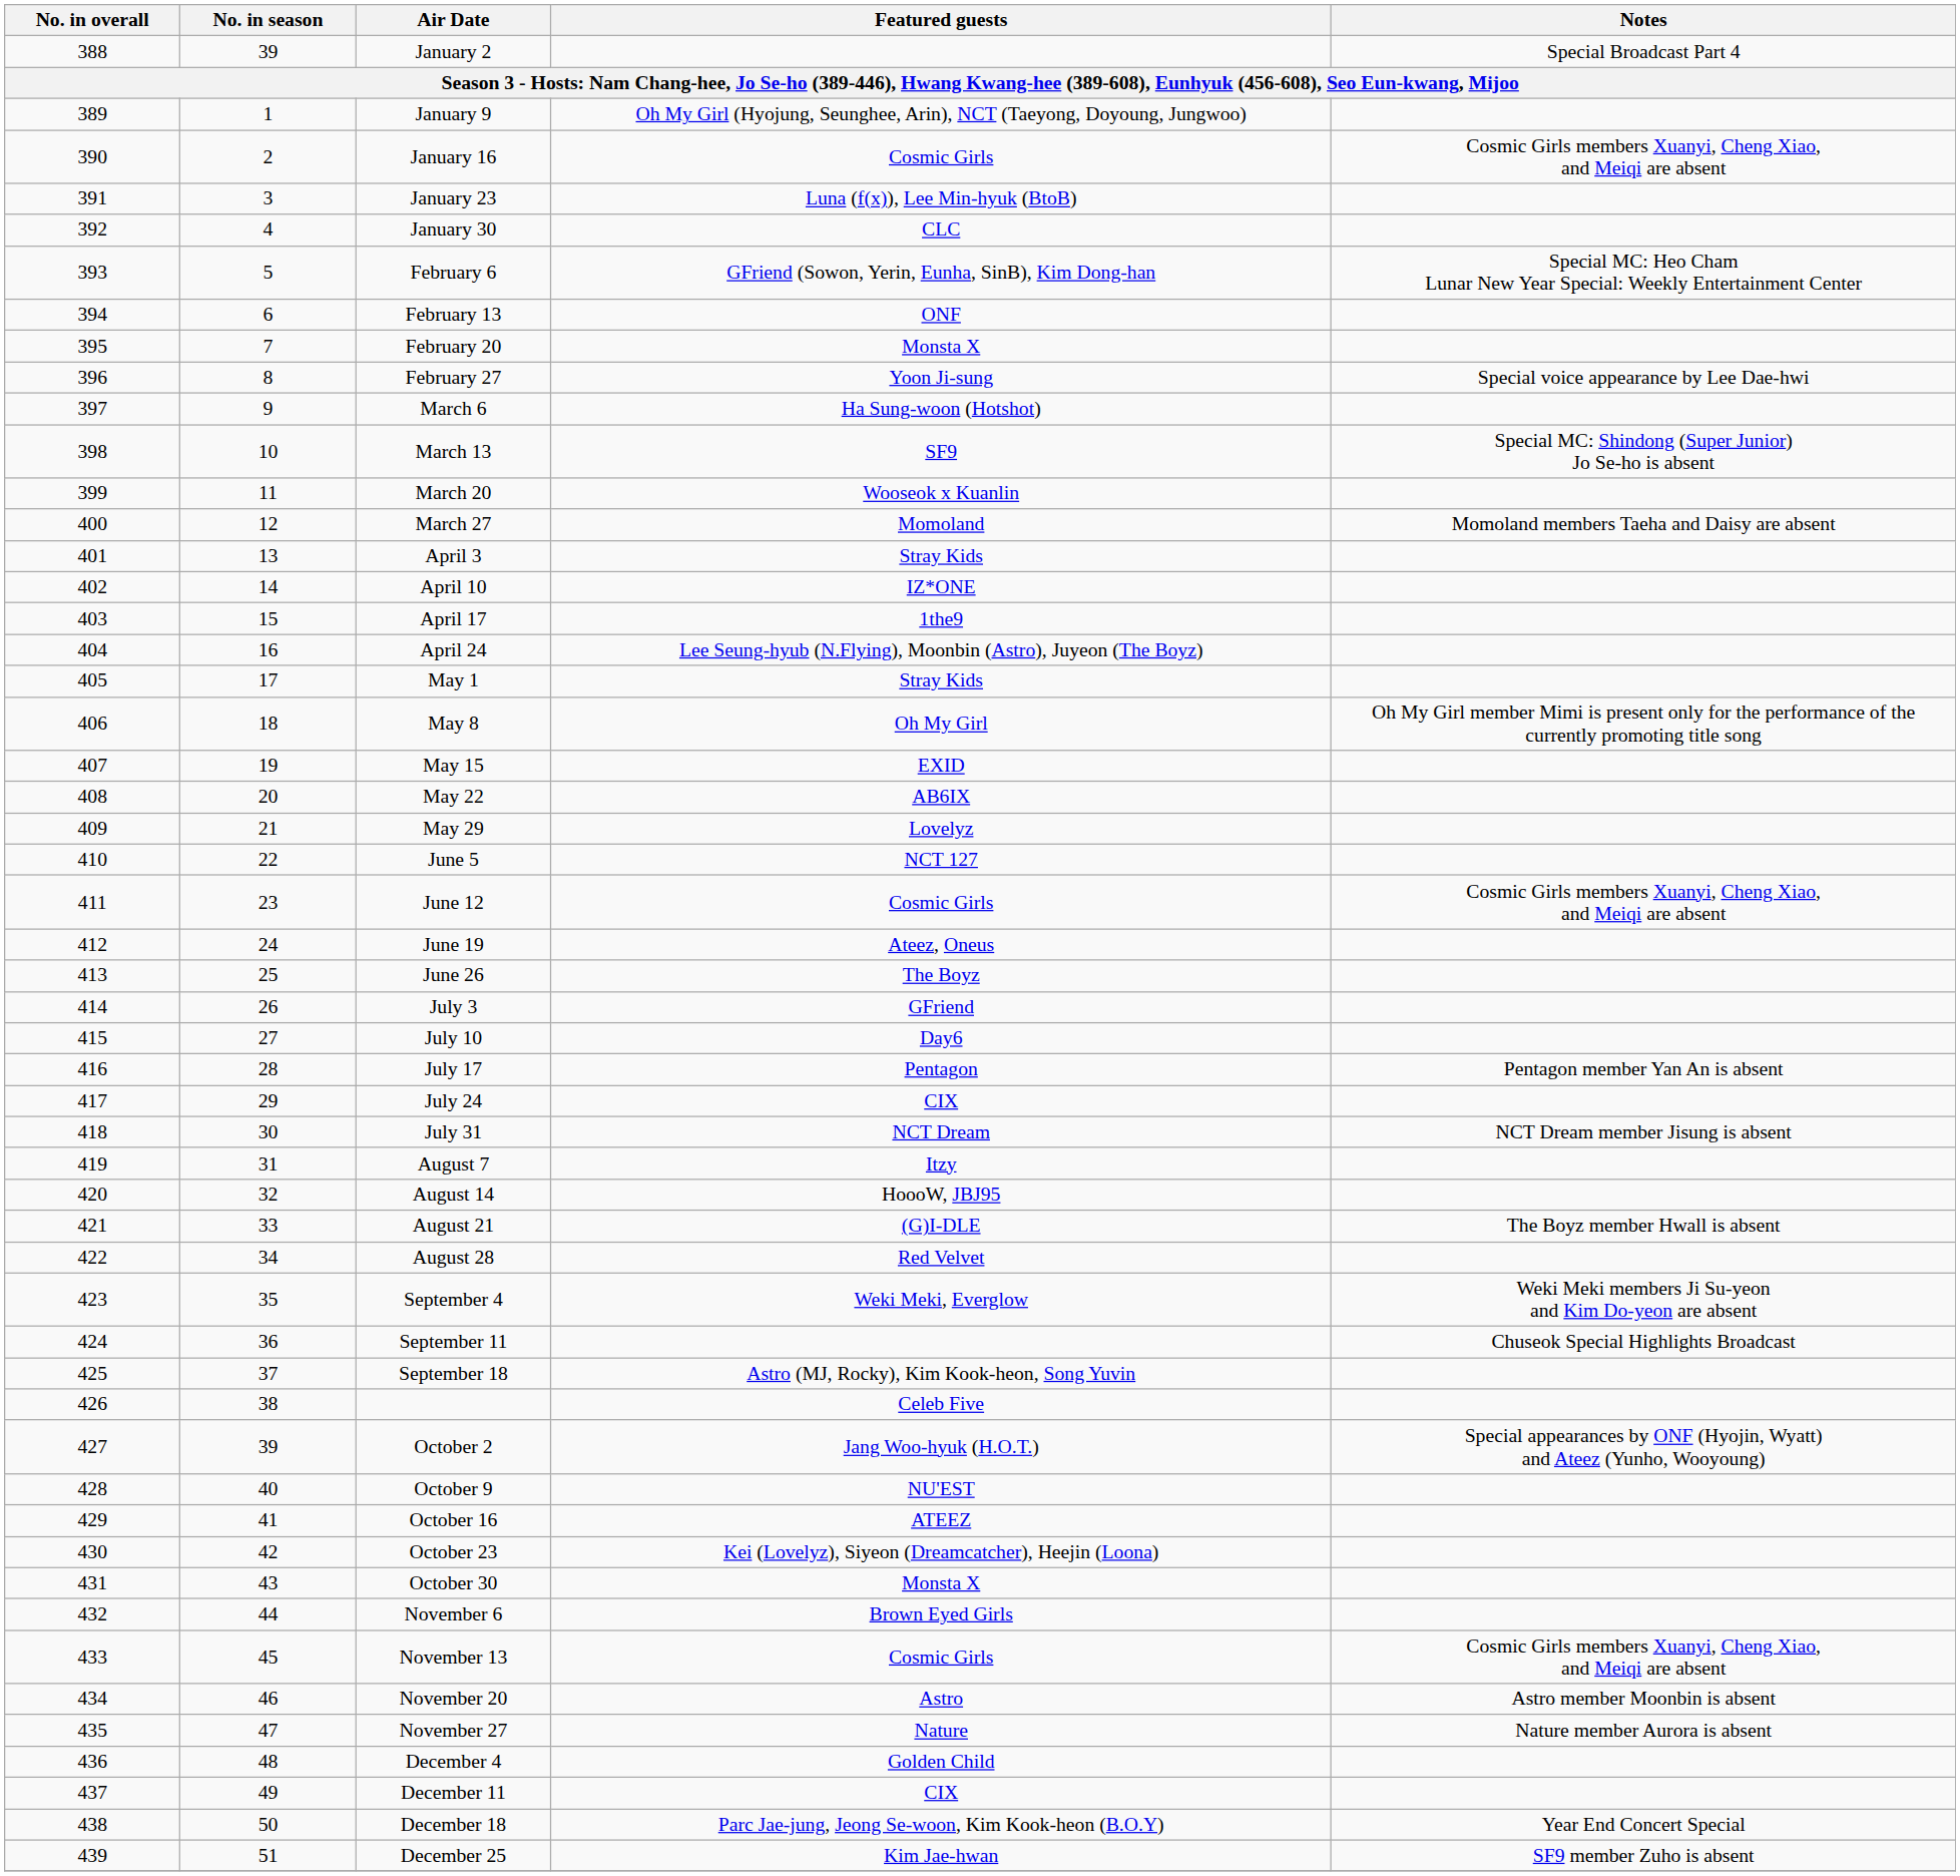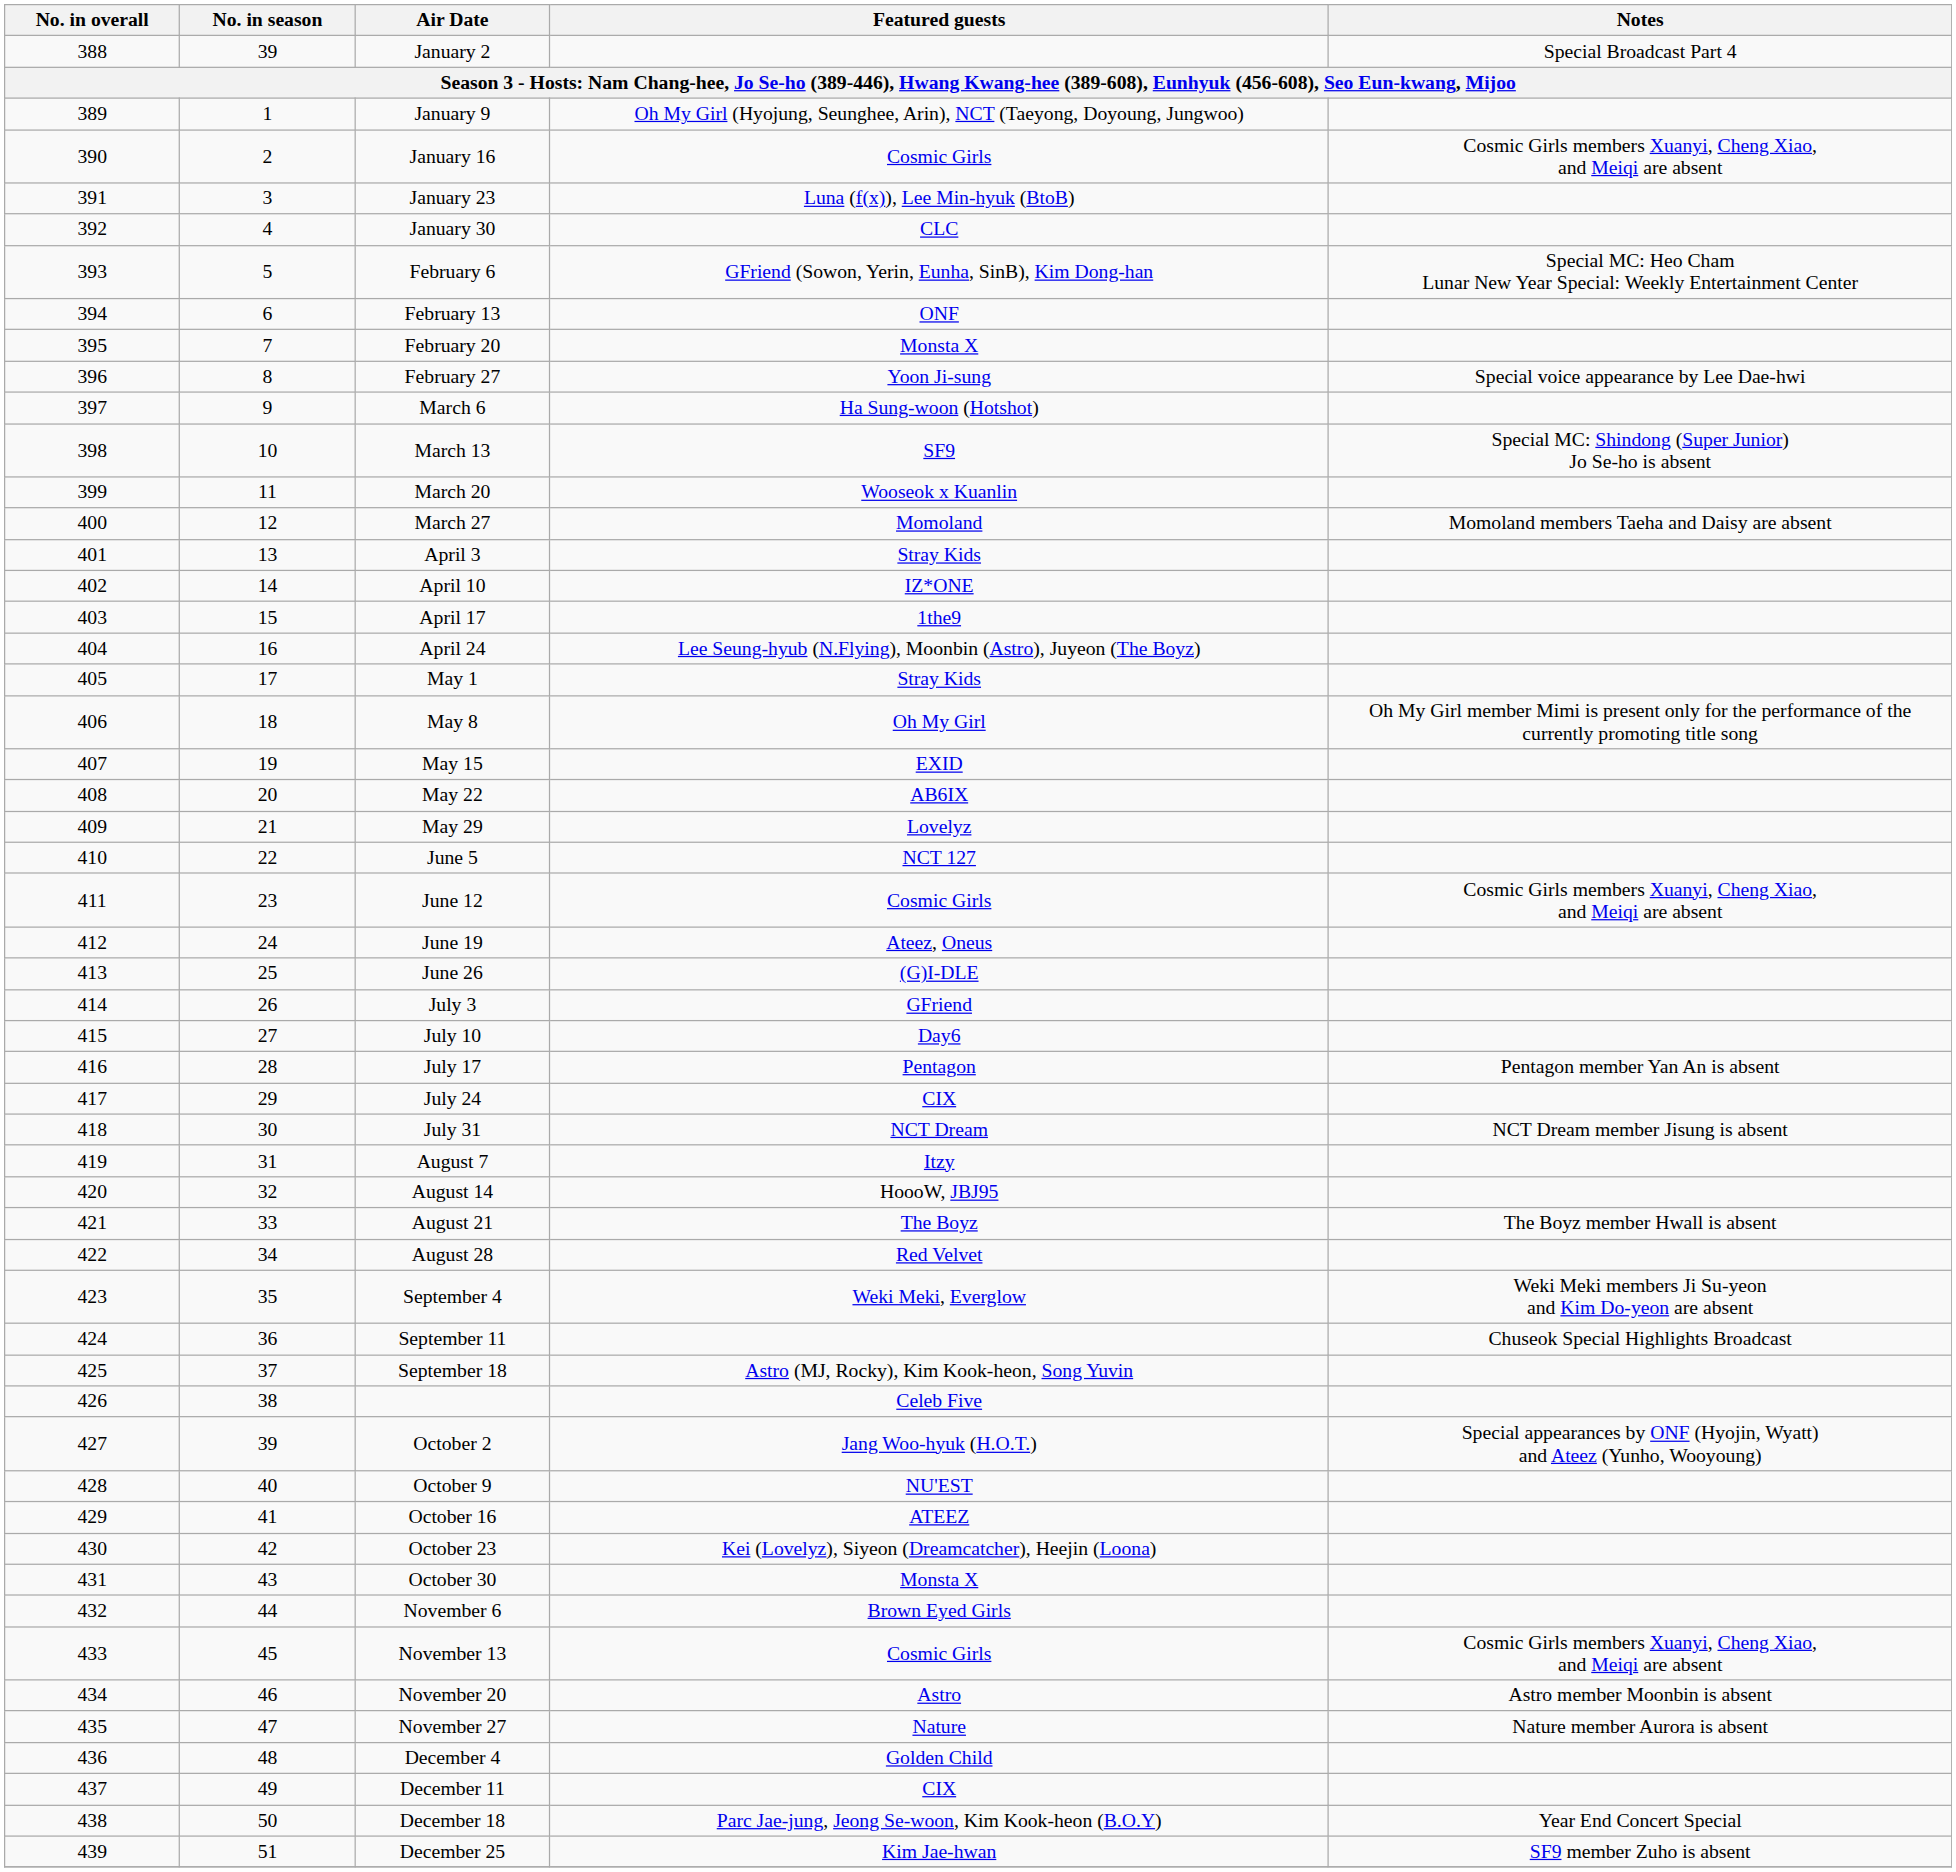June 26 | Featured guests: The Boyz -> (G)I-DLE
August 21 | Featured guests: (G)I-DLE -> The Boyz
